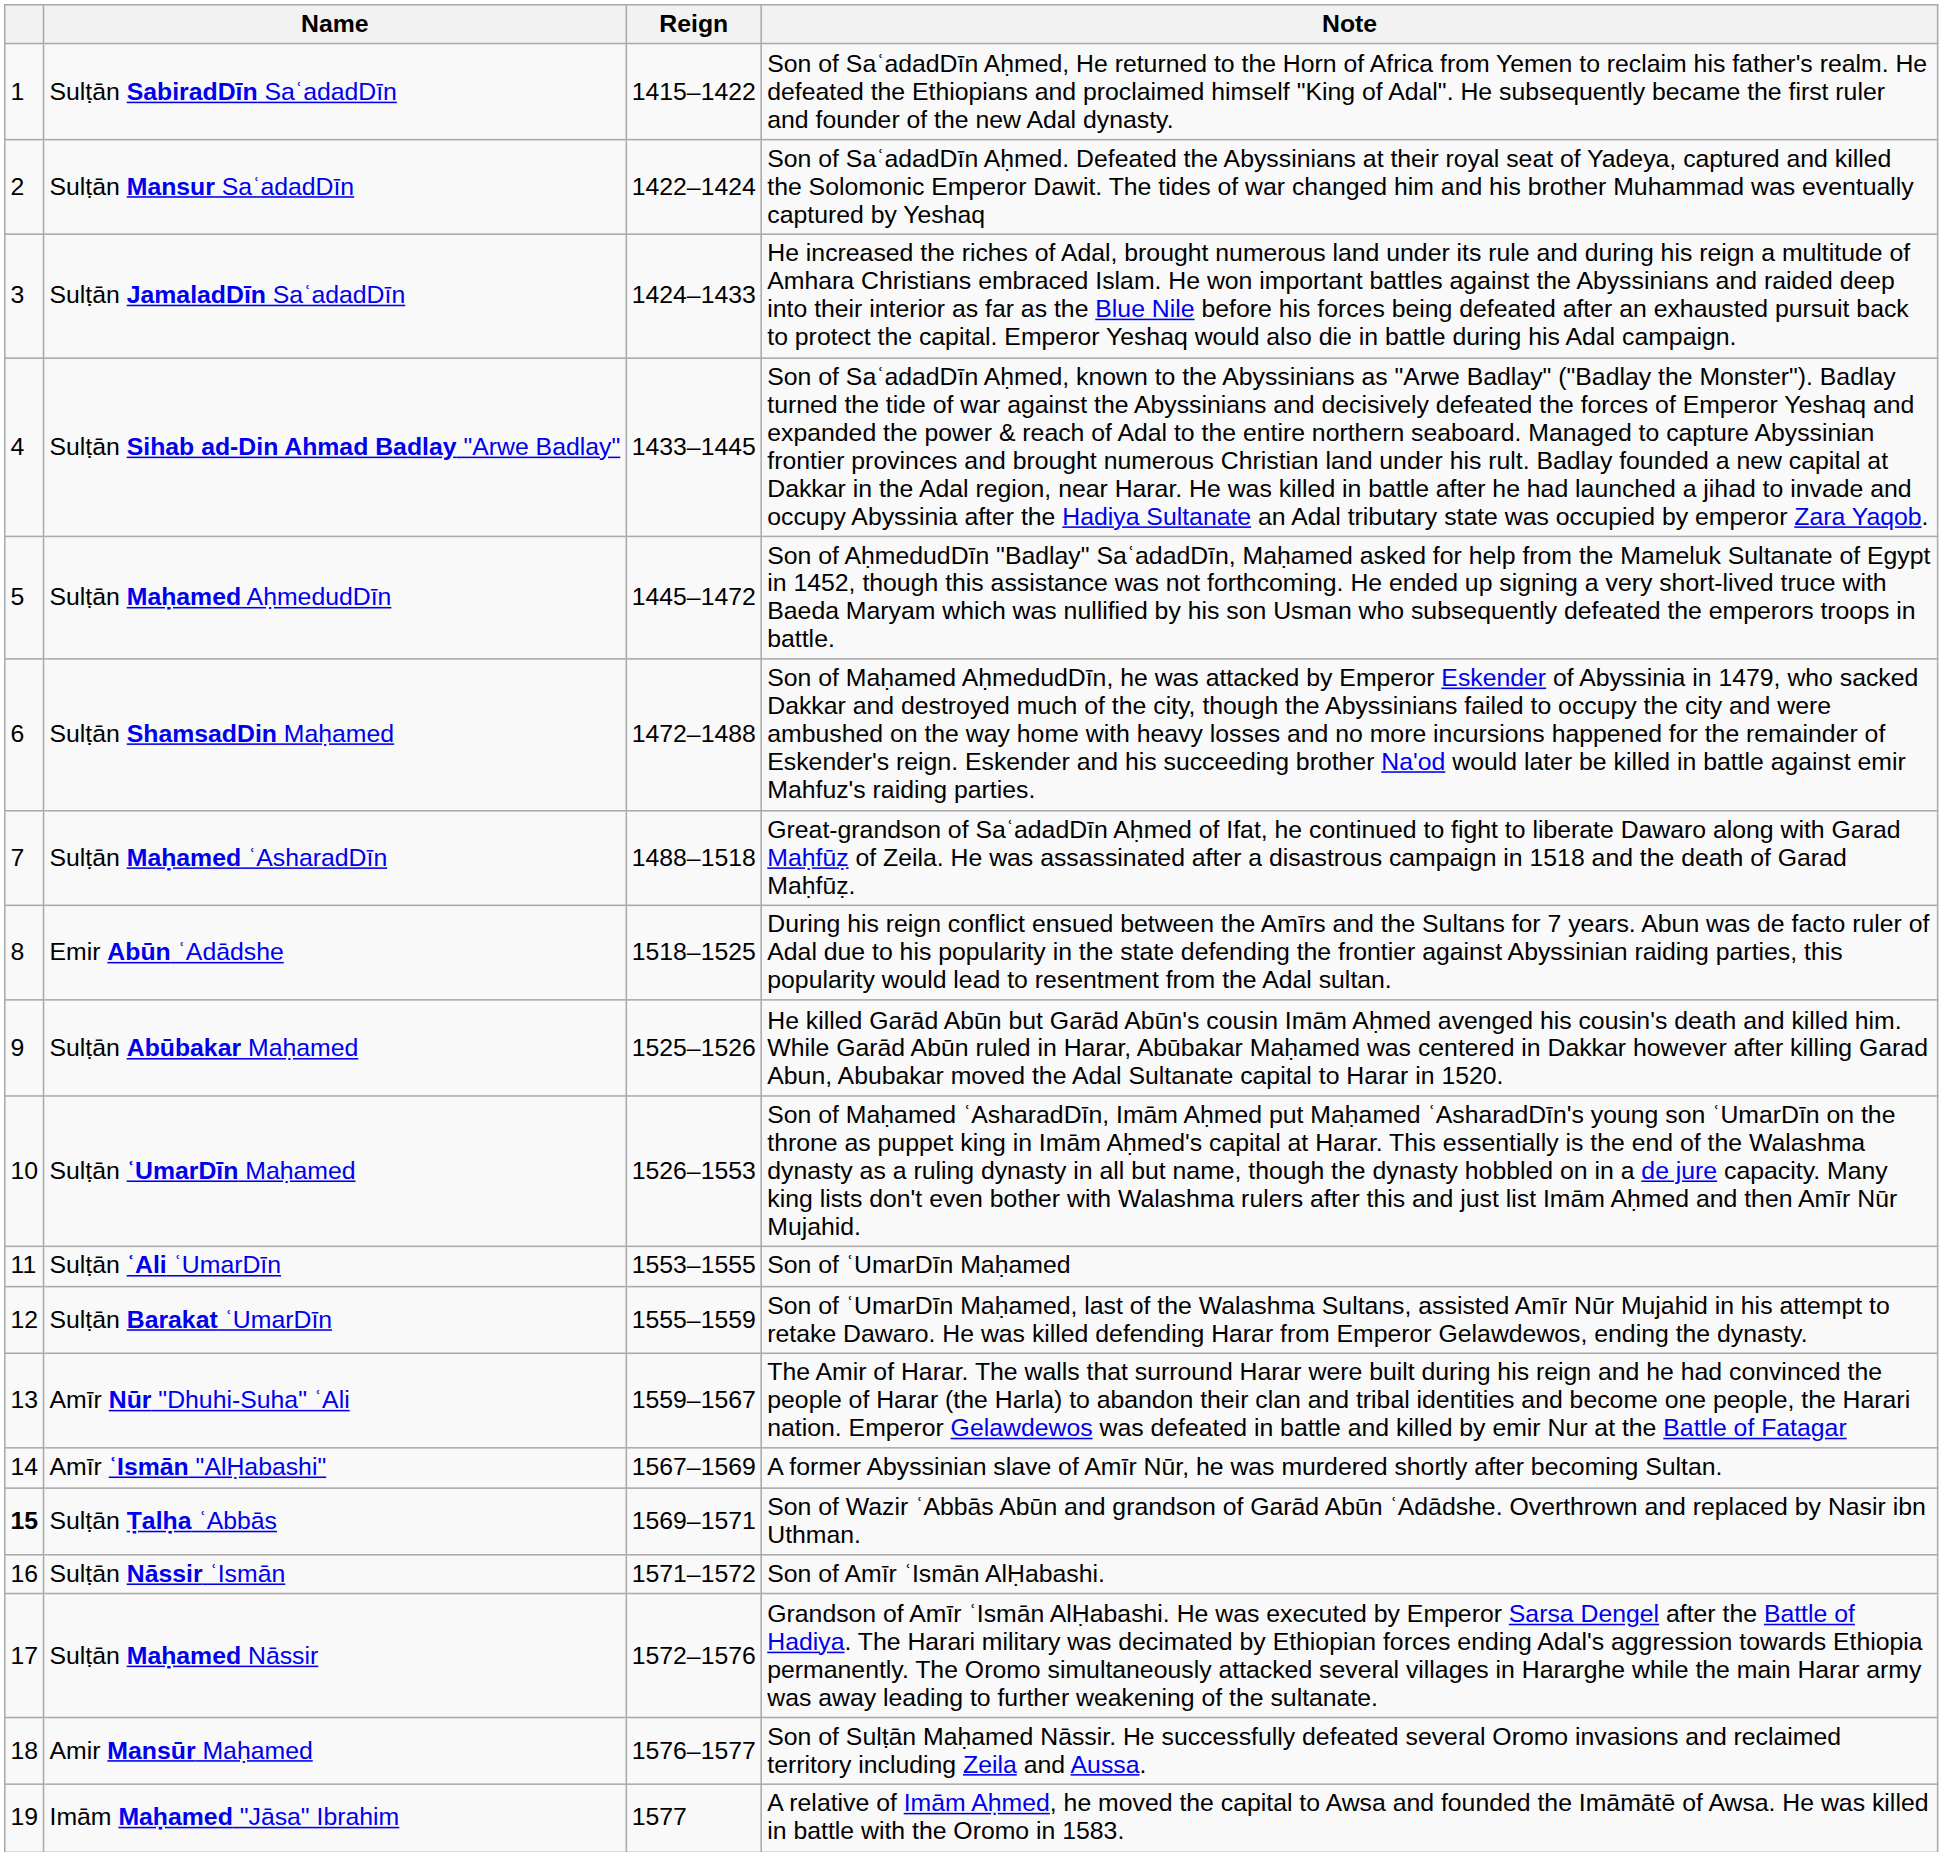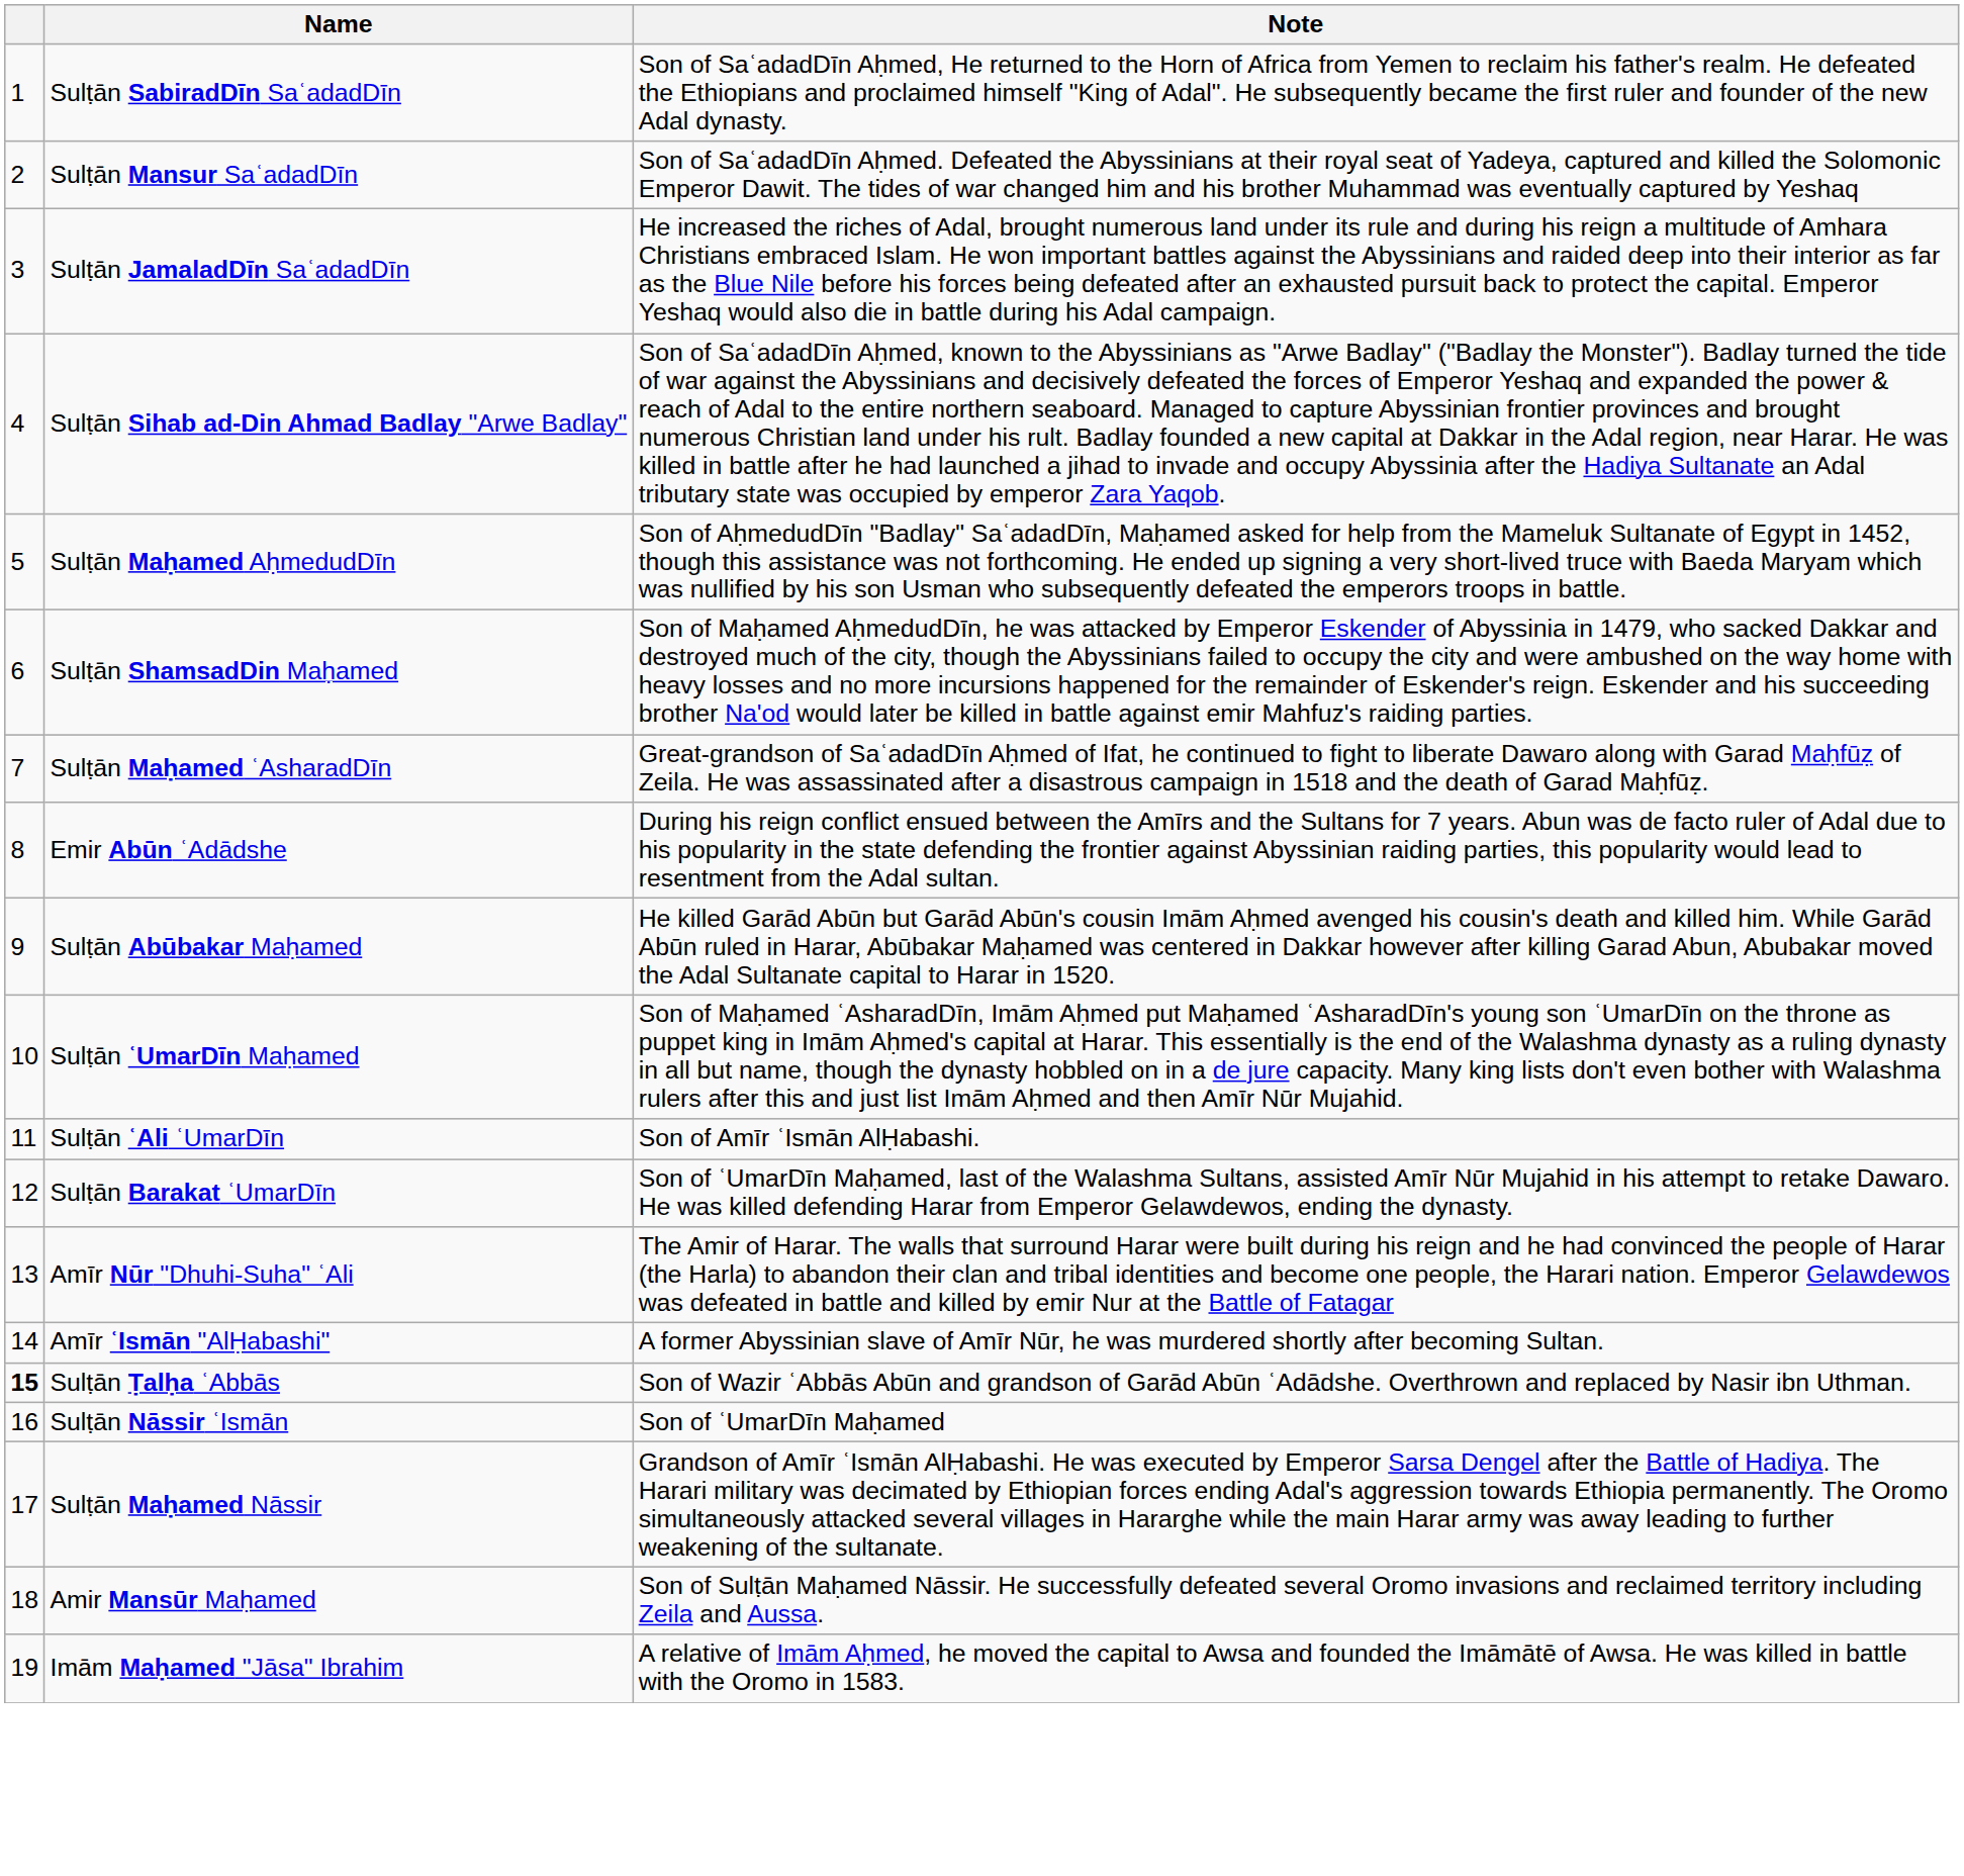- column: Reign | 1415–1422 | 1422–1424 | 1424–1433 | 1433–1445 | 1445–1472 | 1472–1488 | 1488–1518 | 1518–1525 | 1525–1526 | 1526–1553 | 1553–1555 | 1555–1559 | 1559–1567 | 1567–1569 | 1569–1571 | 1571–1572 | 1572–1576 | 1576–1577 | 1577
Sulṭān ʿAli ʿUmarDīn | Note: Son of ʿUmarDīn Maḥamed -> Son of Amīr ʿIsmān AlḤabashi.
Sulṭān Nāssir ʿIsmān | Note: Son of Amīr ʿIsmān AlḤabashi. -> Son of ʿUmarDīn Maḥamed
